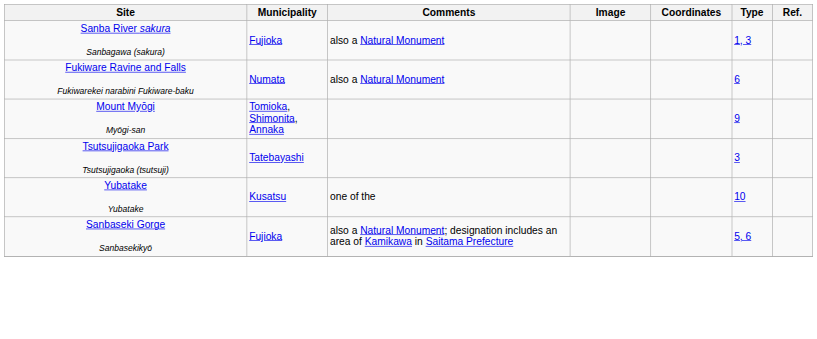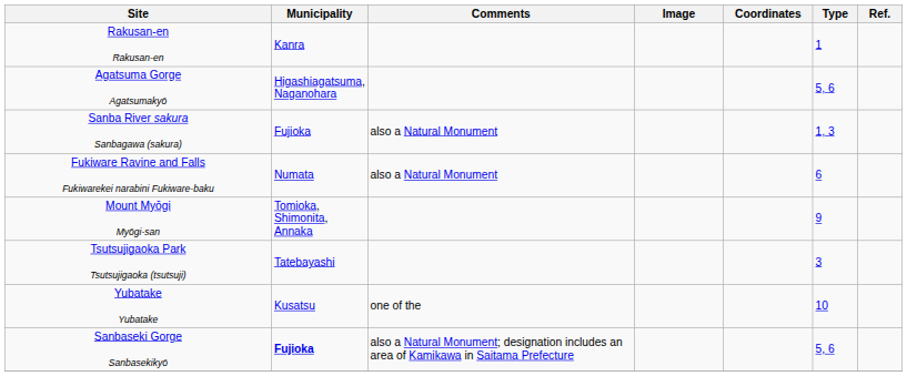+ row: Rakusan-en Rakusan-en | Kanra | 1
+ row: Agatsuma Gorge Agatsumakyō | Higashiagatsuma, Naganohara | 5, 6
Sanbaseki Gorge Sanbasekikyō | Municipality: normal -> bold
